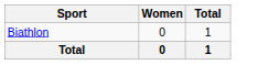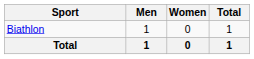+ column: Men | 1 | 1
